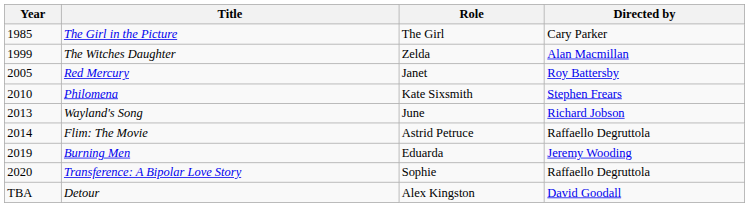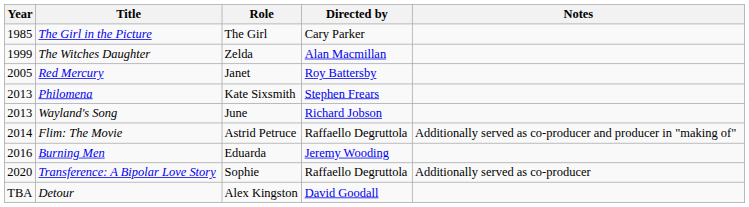+ column: Notes | Additionally served as co-producer and producer in "making of" | Additionally served as co-producer
Philomena | Year: 2010 -> 2013
Burning Men | Year: 2019 -> 2016
